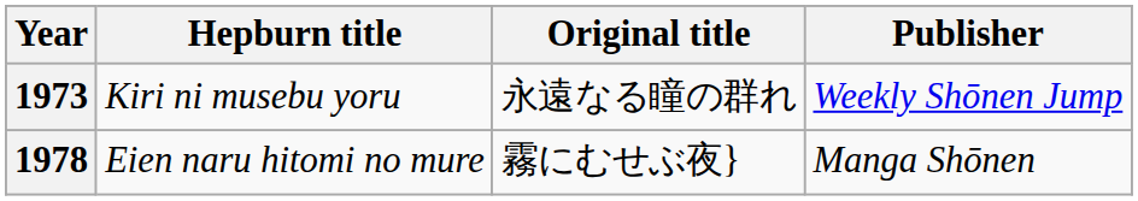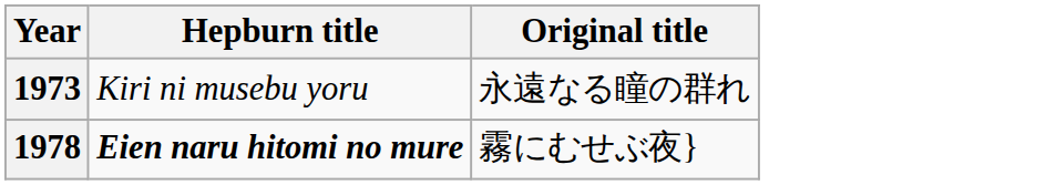- column: Publisher | Weekly Shōnen Jump | Manga Shōnen
1978 | Hepburn title: normal -> bold
